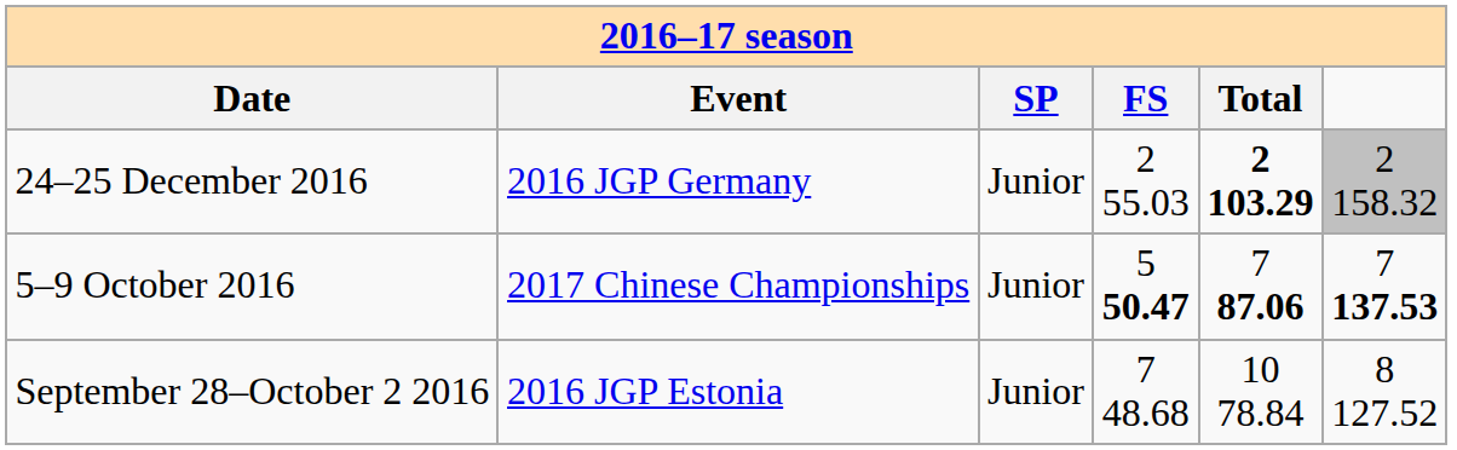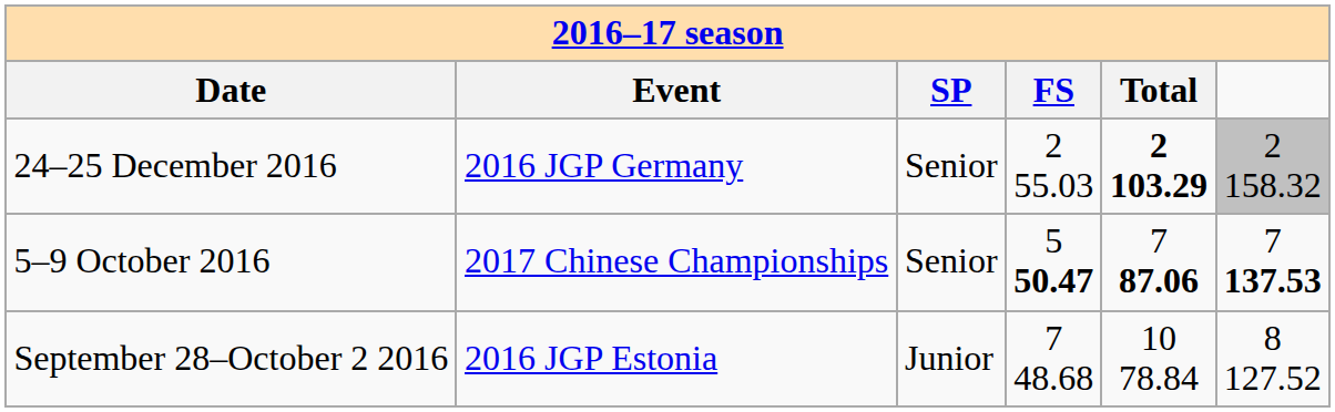24–25 December 2016 | SP: Junior -> Senior
5–9 October 2016 | SP: Junior -> Senior
